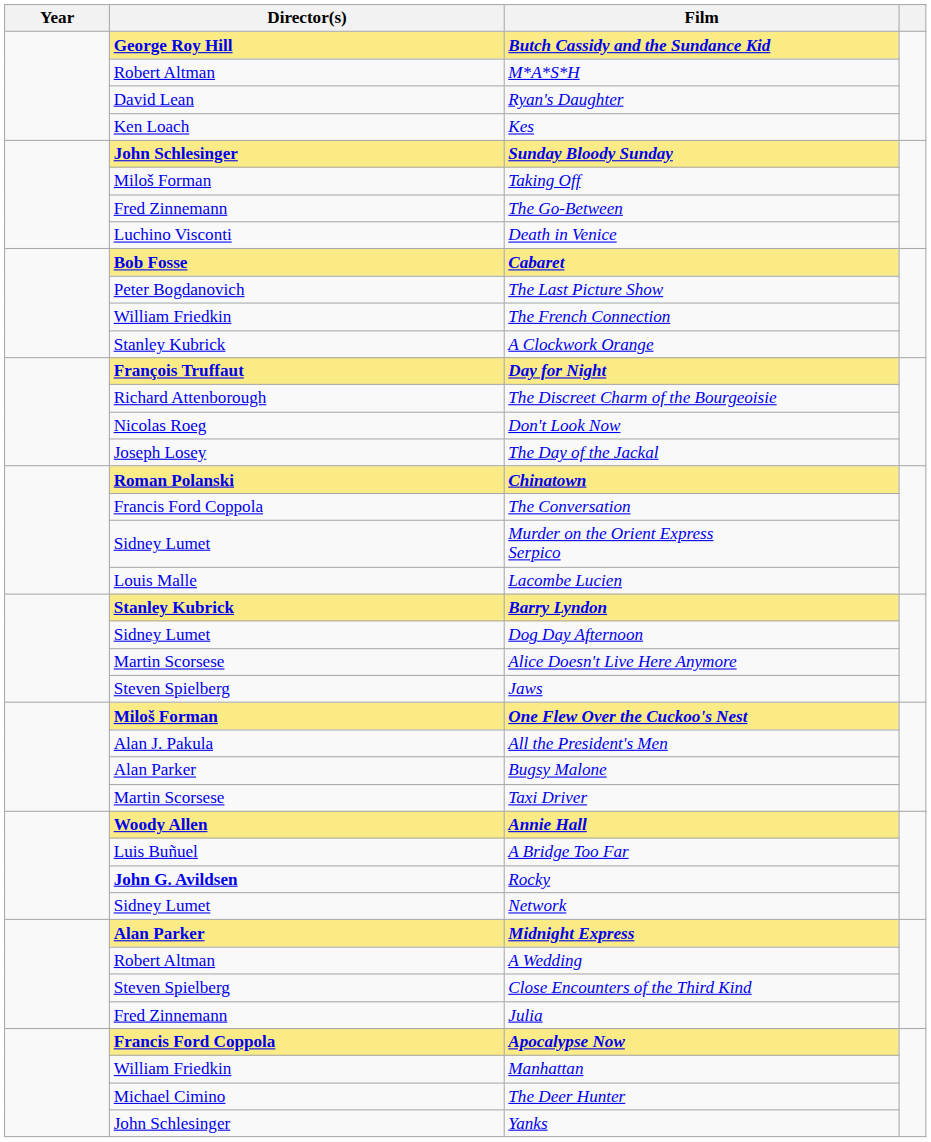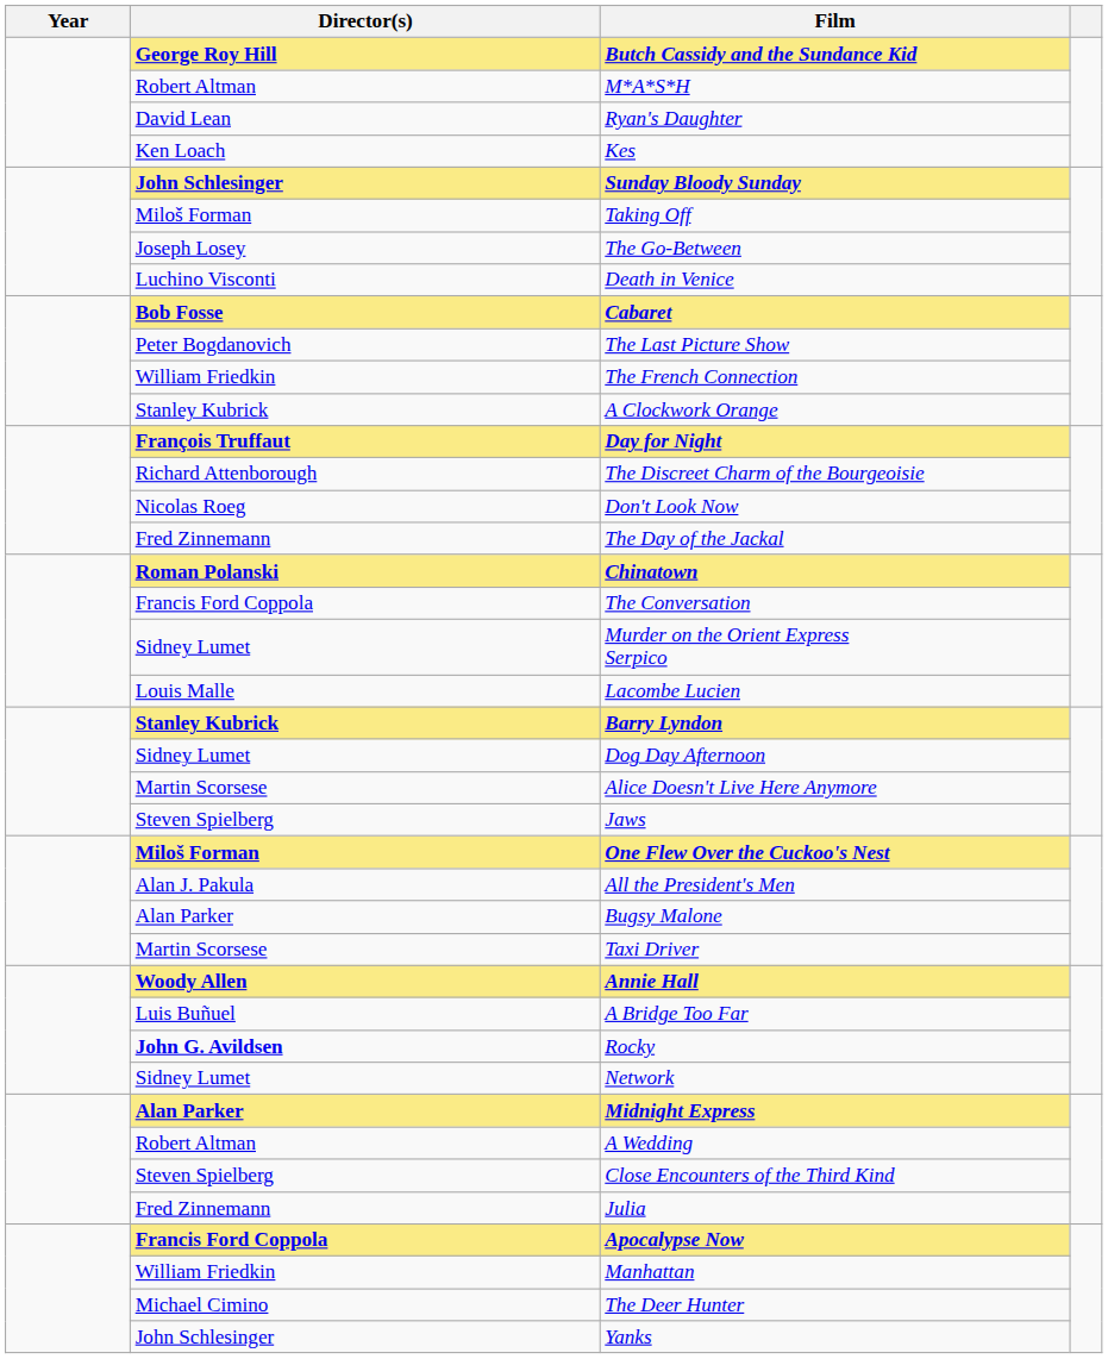The Go-Between | Director(s): Fred Zinnemann -> Joseph Losey
The Day of the Jackal | Director(s): Joseph Losey -> Fred Zinnemann
